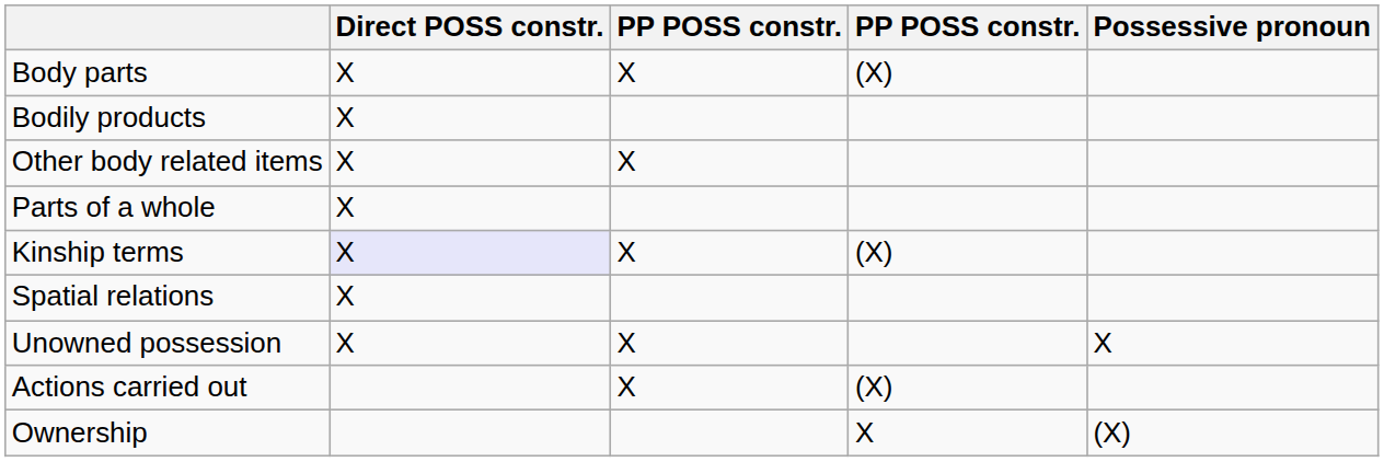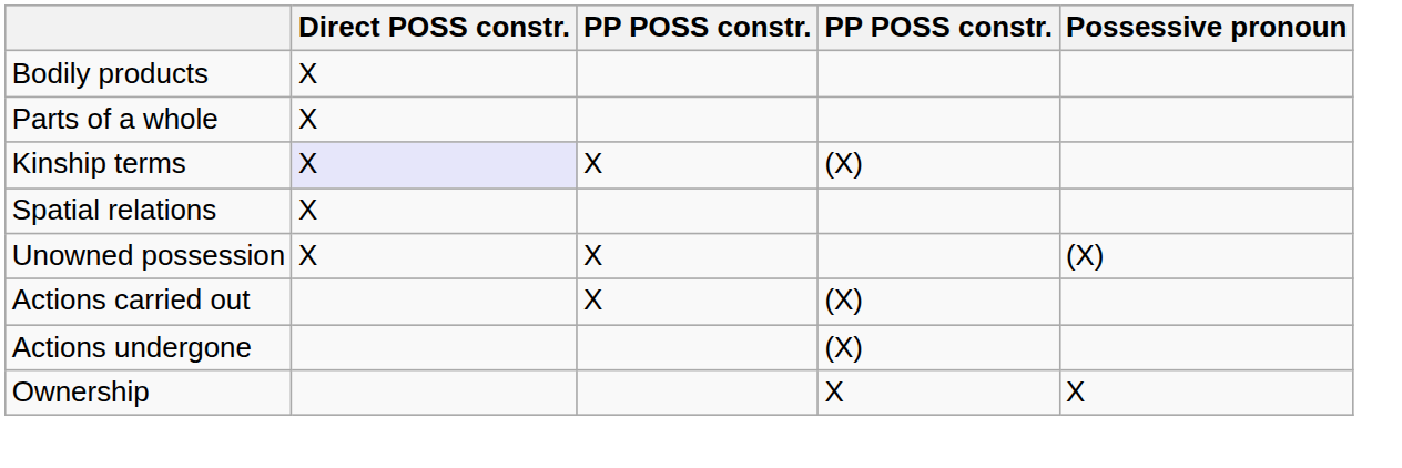- row: Body parts | X | X | (X)
- row: Other body related items | X | X
Unowned possession | Possessive pronoun: X -> (X)
+ row: Actions undergone | (X)
Ownership | Possessive pronoun: (X) -> X
